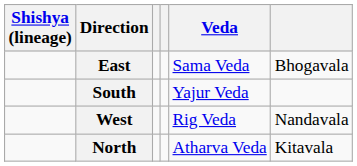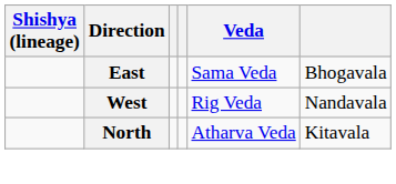- row: South | Yajur Veda
